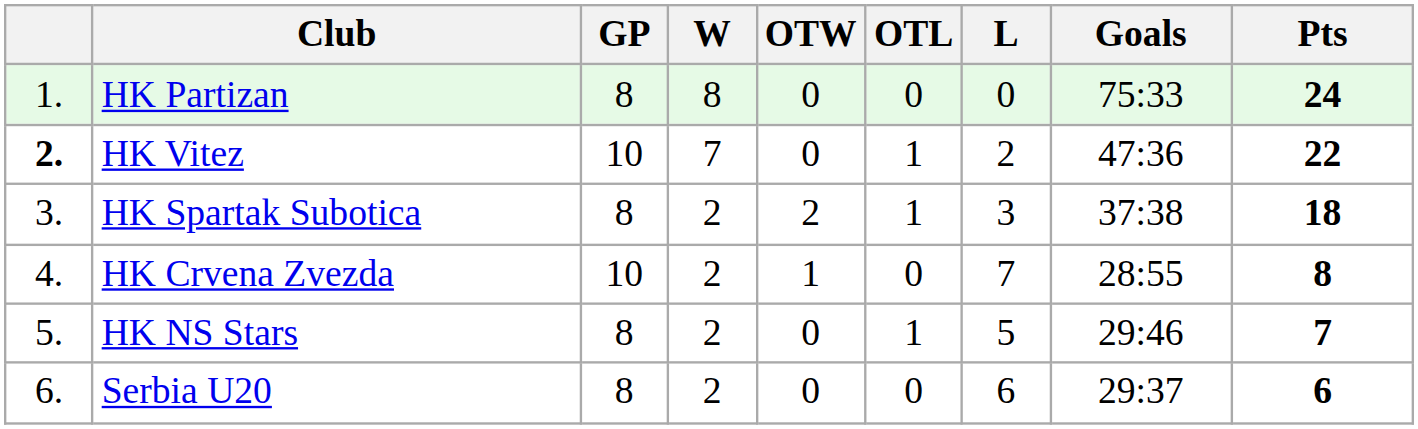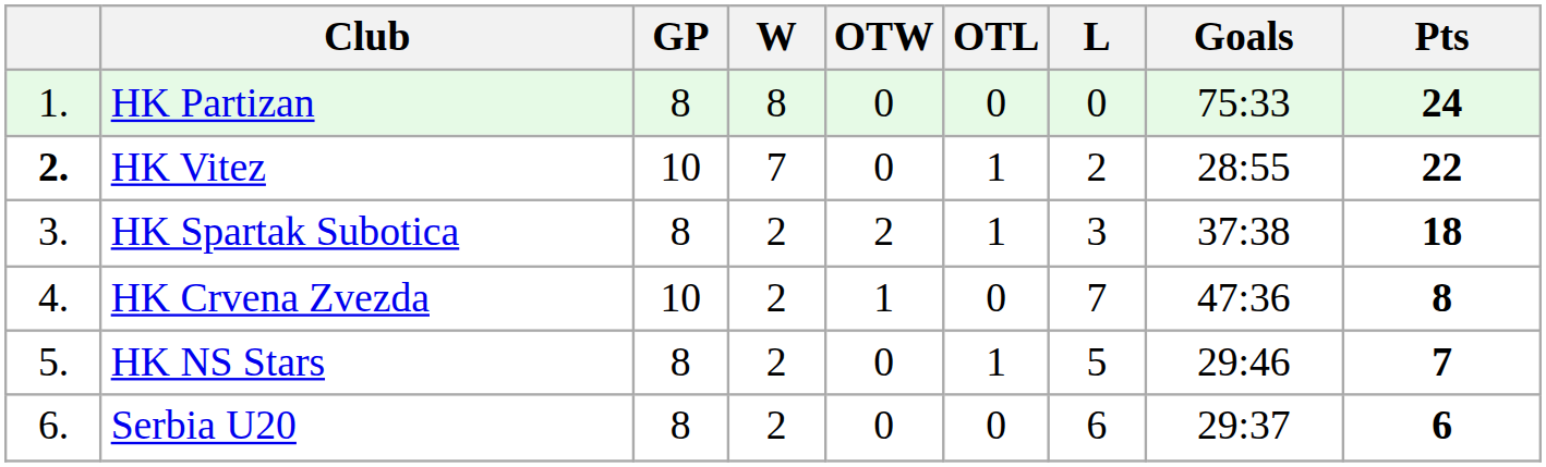HK Vitez | Goals: 47:36 -> 28:55
HK Crvena Zvezda | Goals: 28:55 -> 47:36
